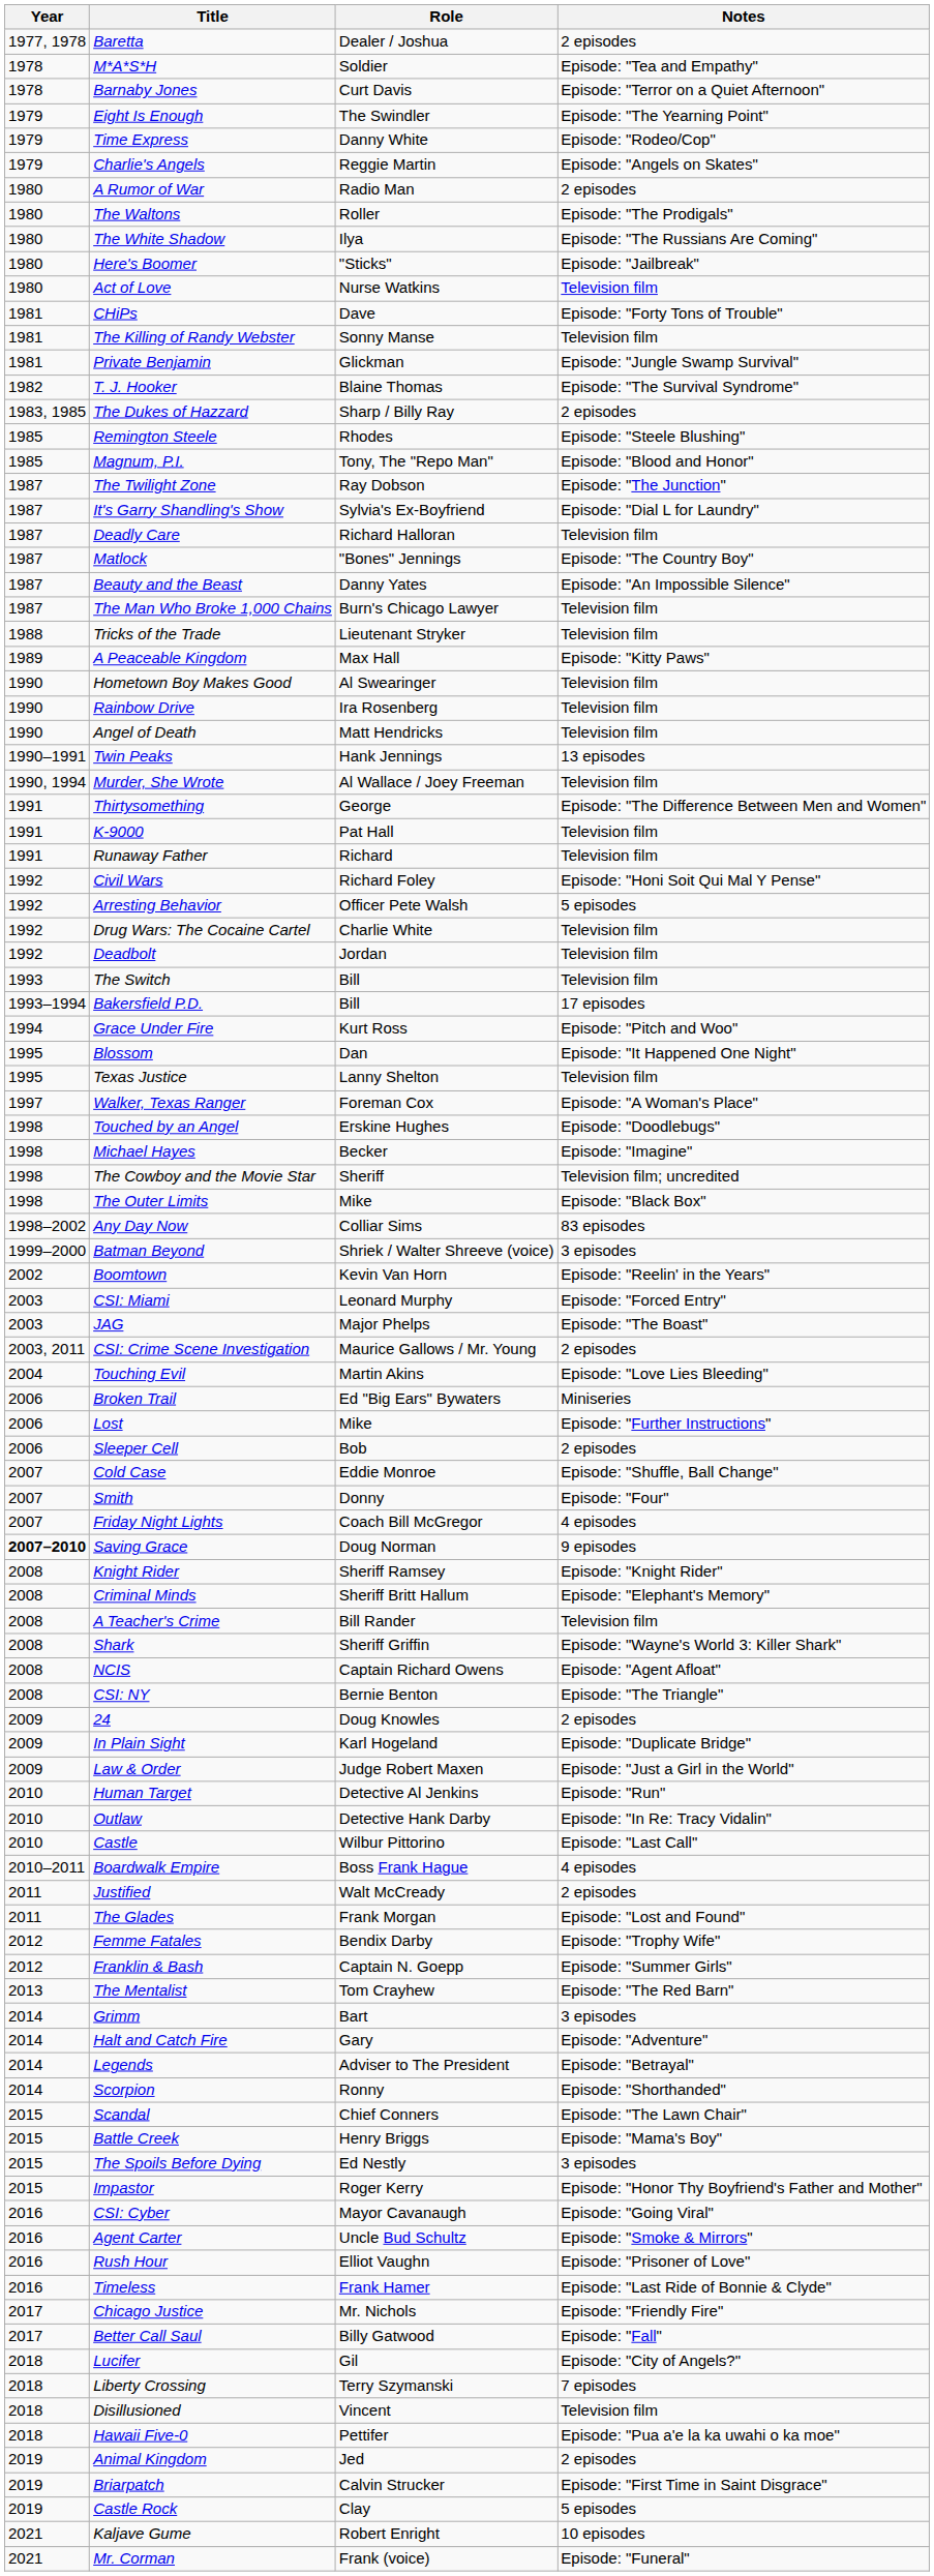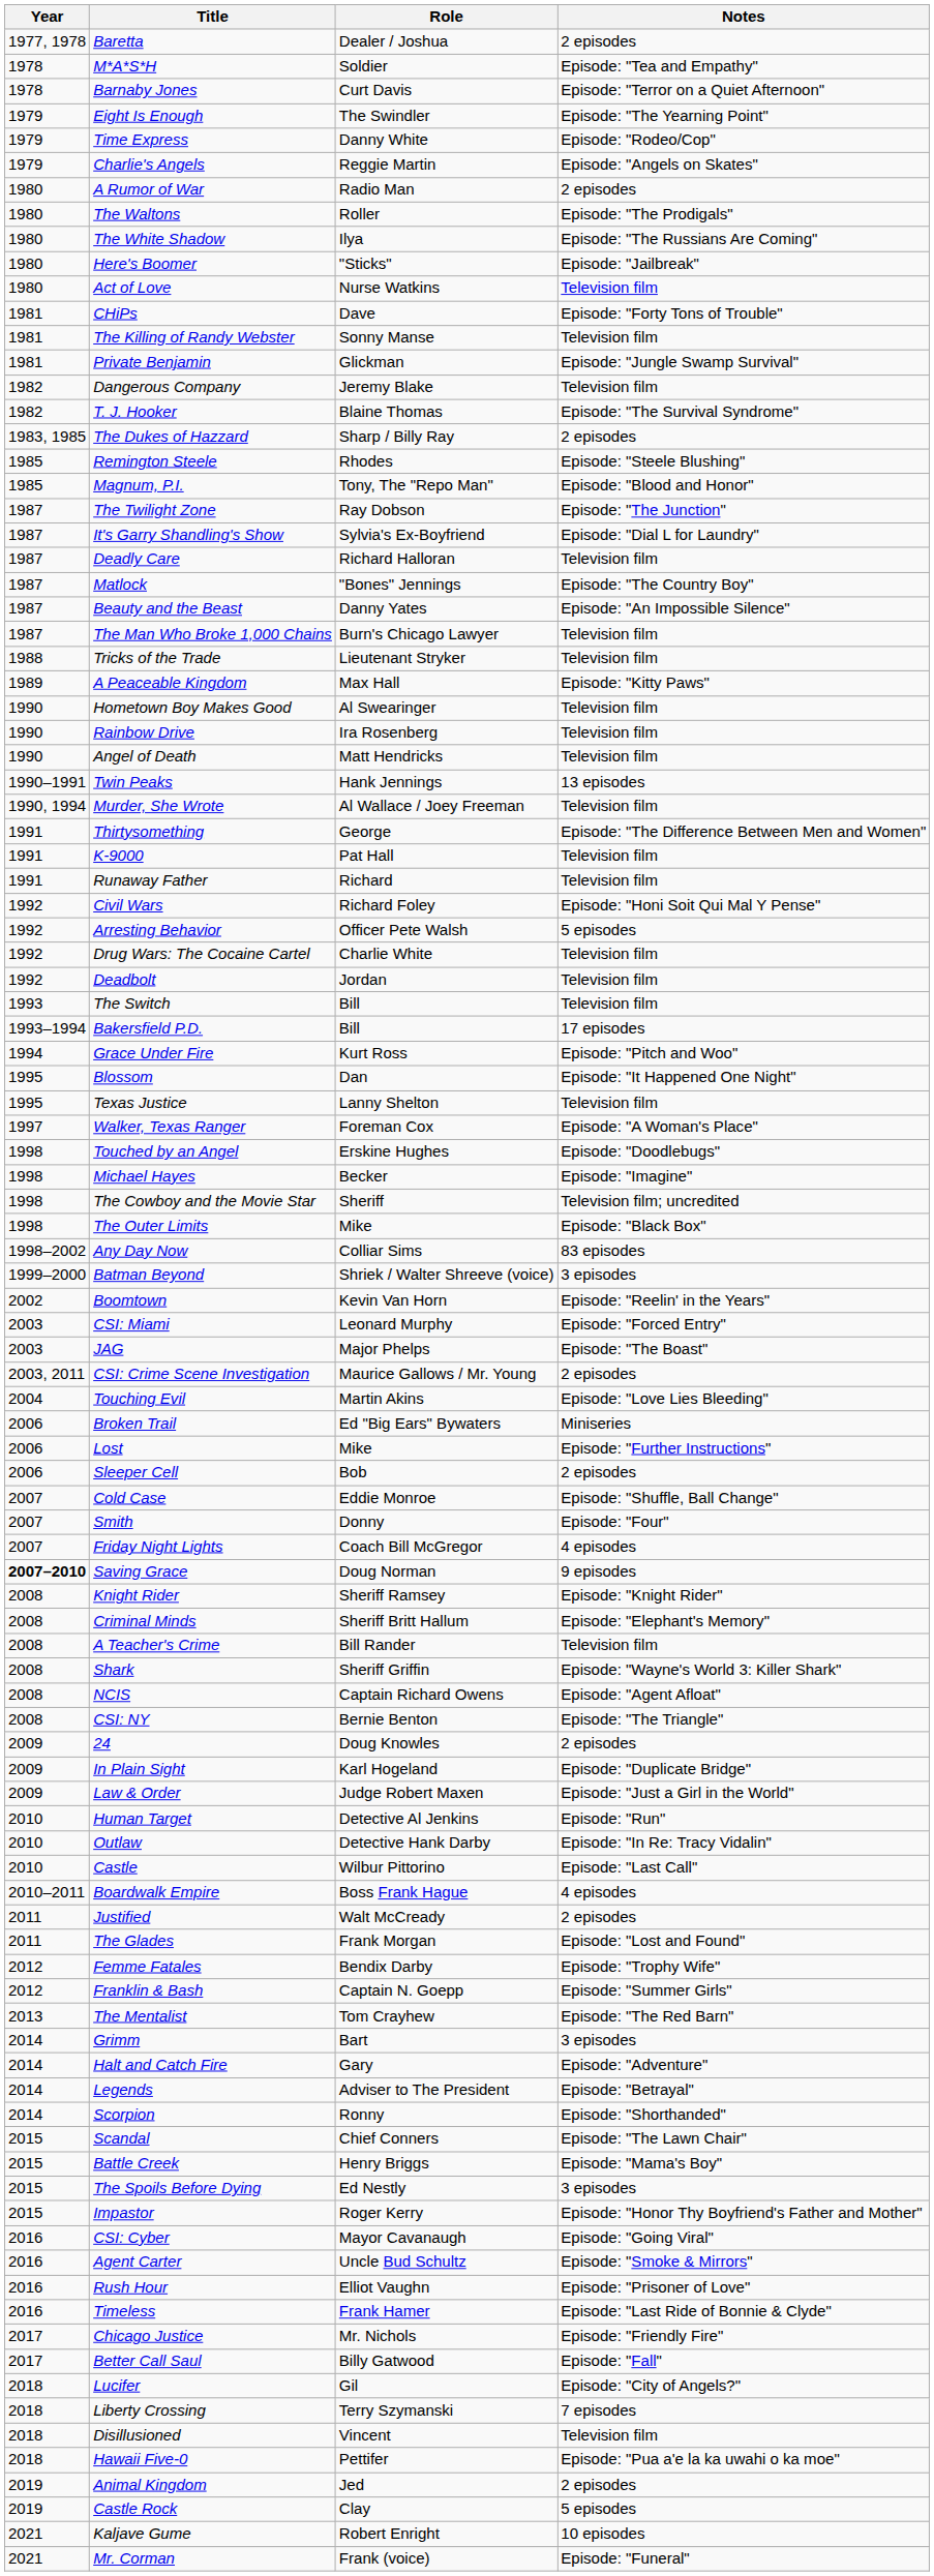+ row: 1982 | Dangerous Company | Jeremy Blake | Television film
- row: 2019 | Briarpatch | Calvin Strucker | Episode: "First Time in Saint Disgrace"
